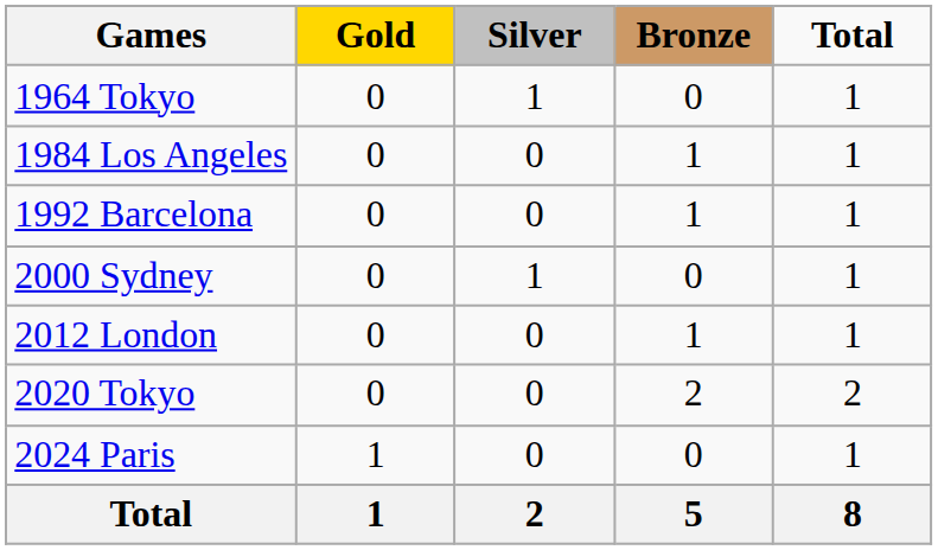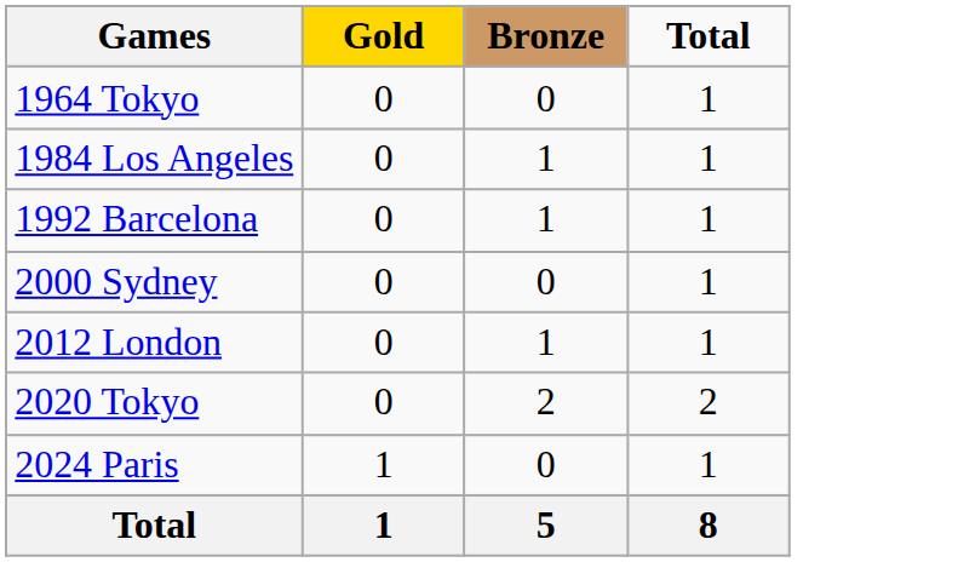- column: Silver | 1 | 0 | 0 | 1 | 0 | 0 | 0 | 2
